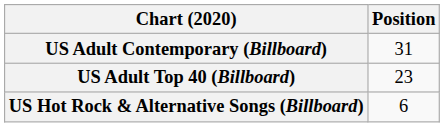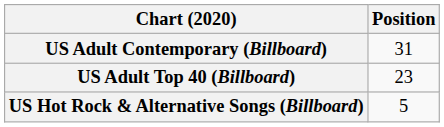US Hot Rock & Alternative Songs (Billboard) | Position: 6 -> 5
